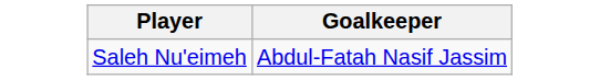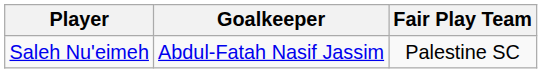+ column: Fair Play Team | Palestine SC
